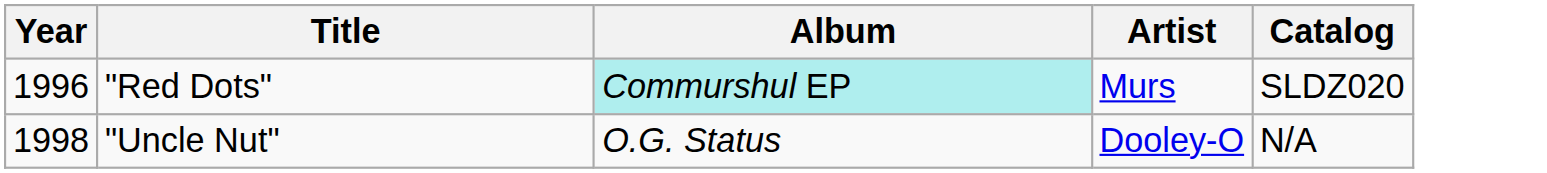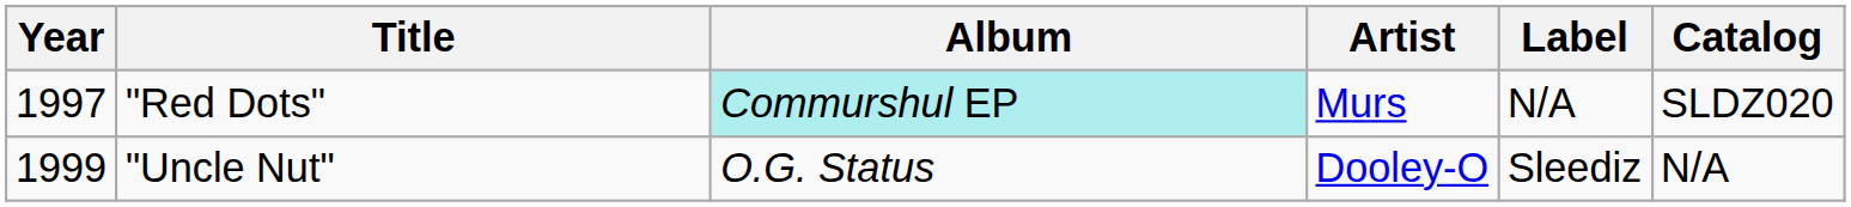+ column: Label | N/A | Sleediz
"Red Dots" | Year: 1996 -> 1997
"Uncle Nut" | Year: 1998 -> 1999
